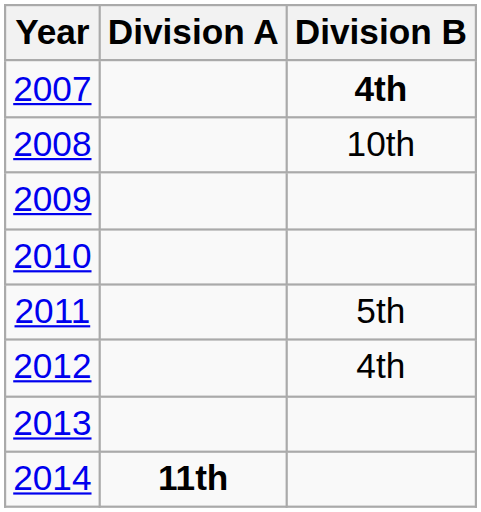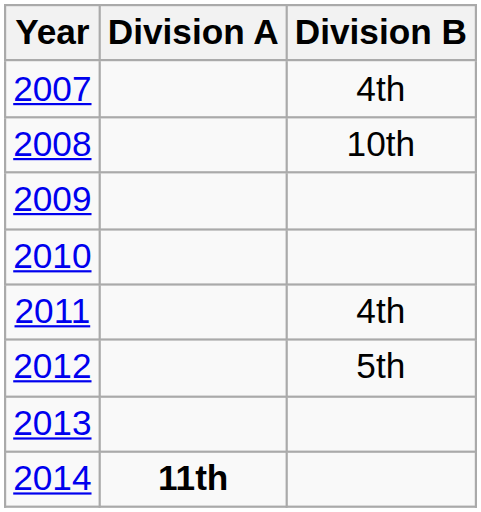2007 | Division B: bold -> normal
2011 | Division B: 5th -> 4th
2012 | Division B: 4th -> 5th
